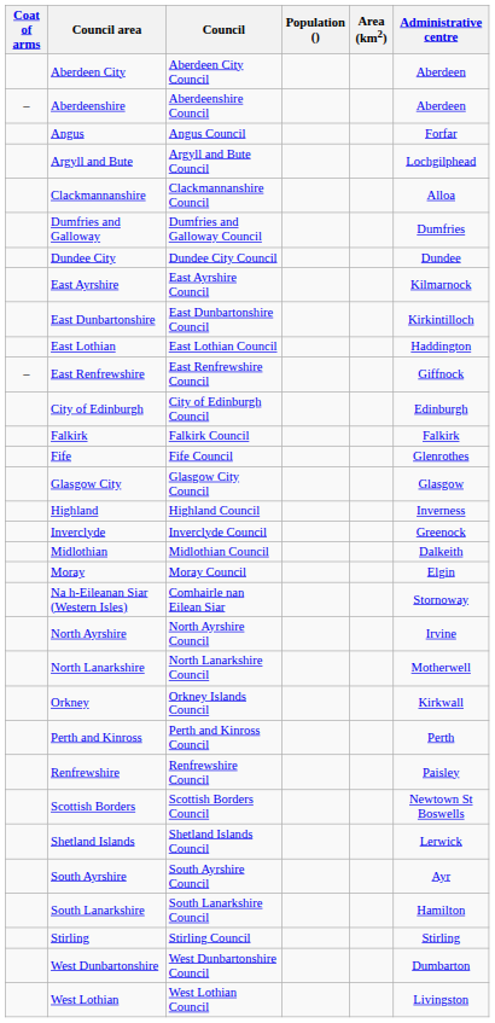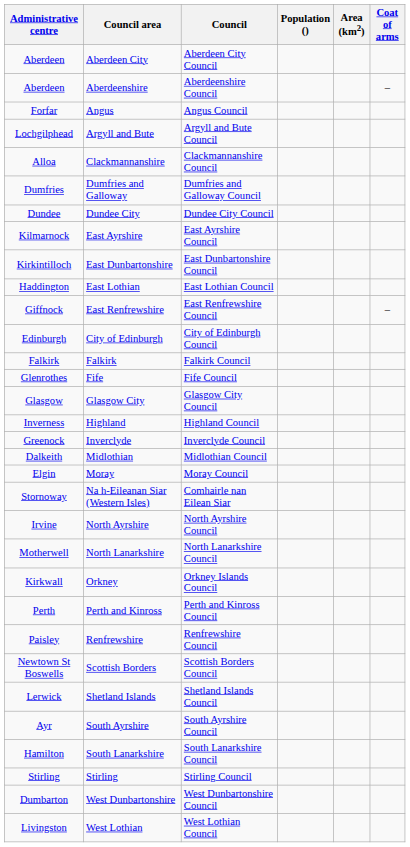columns swapped: Coat of arms <-> Administrative centre
